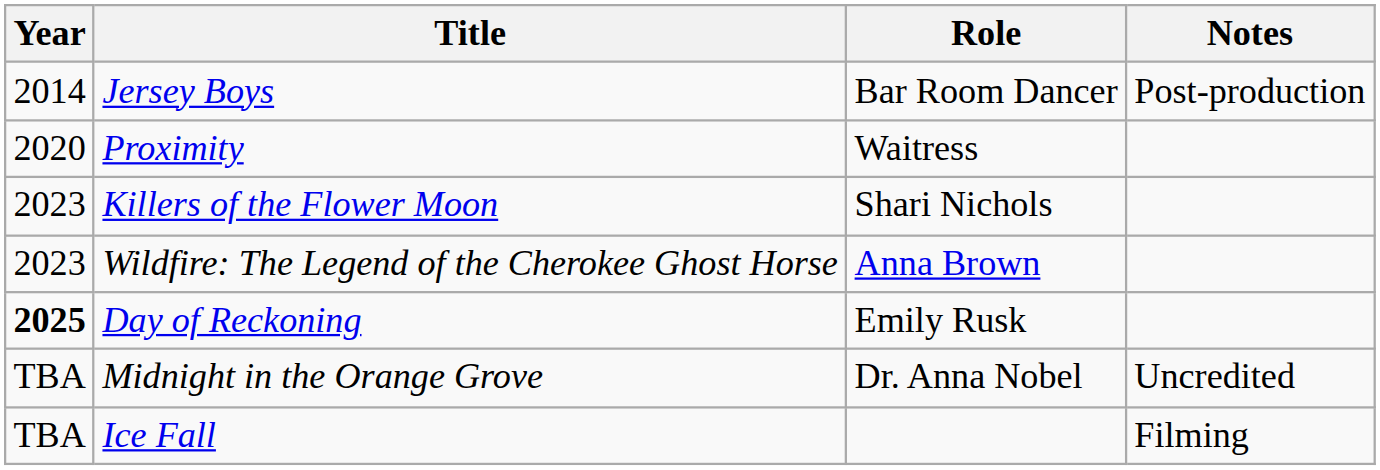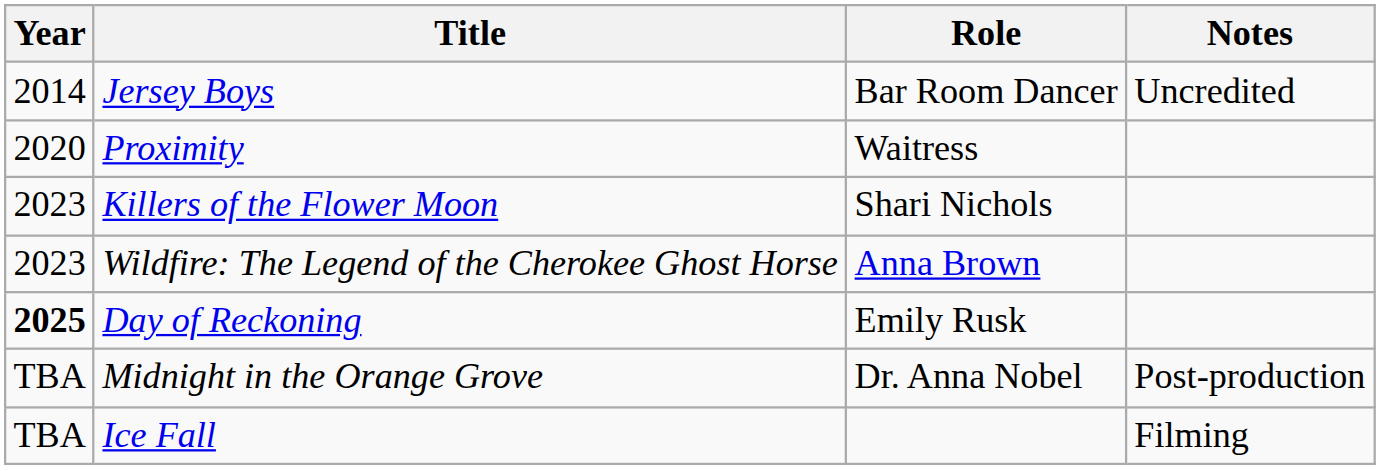Jersey Boys | Notes: Post-production -> Uncredited
Midnight in the Orange Grove | Notes: Uncredited -> Post-production
